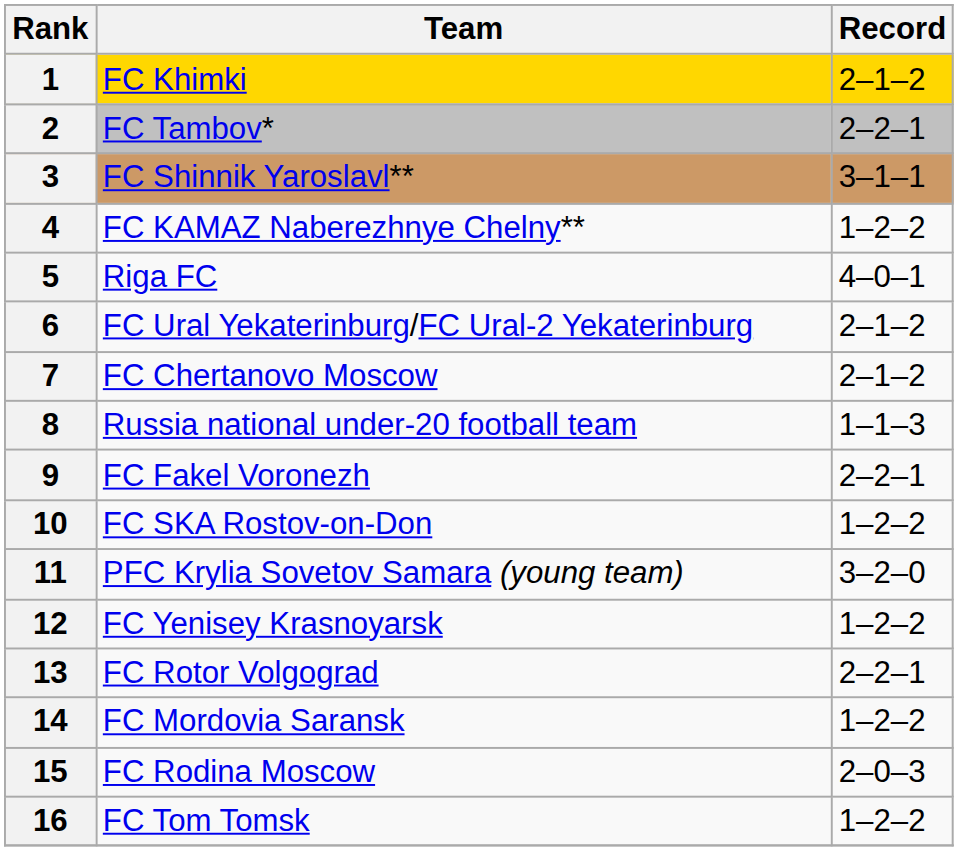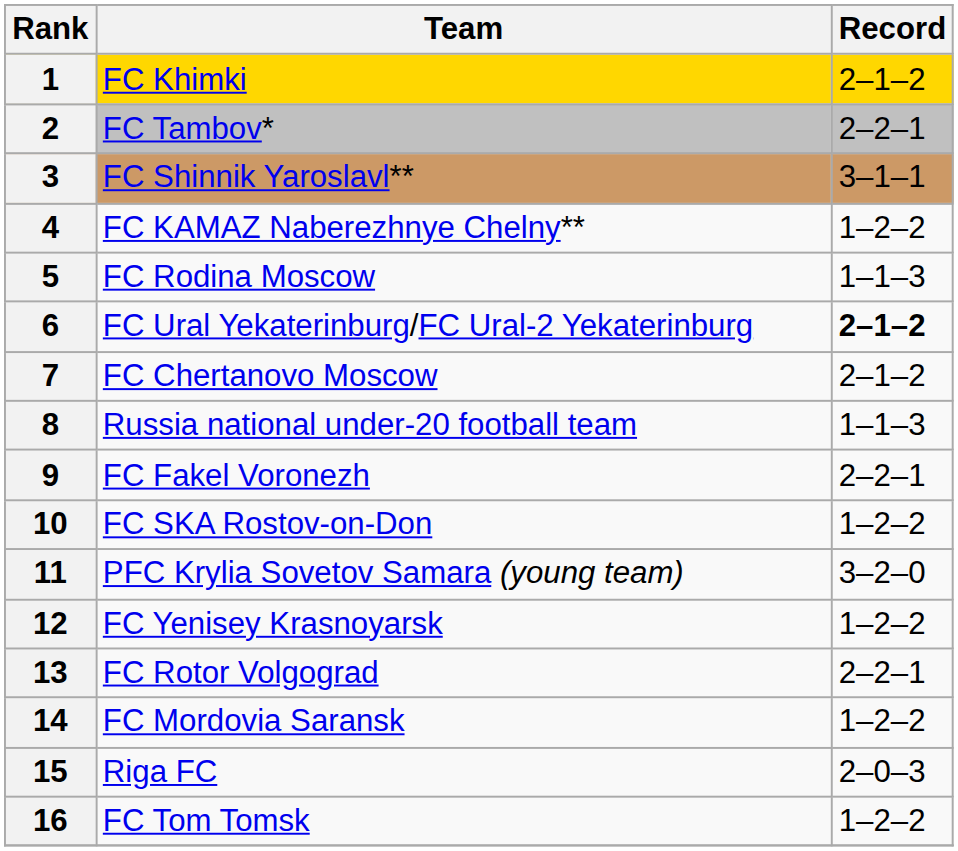5 | Team: Riga FC -> FC Rodina Moscow
5 | Record: 4–0–1 -> 1–1–3
6 | Record: normal -> bold
15 | Team: FC Rodina Moscow -> Riga FC
